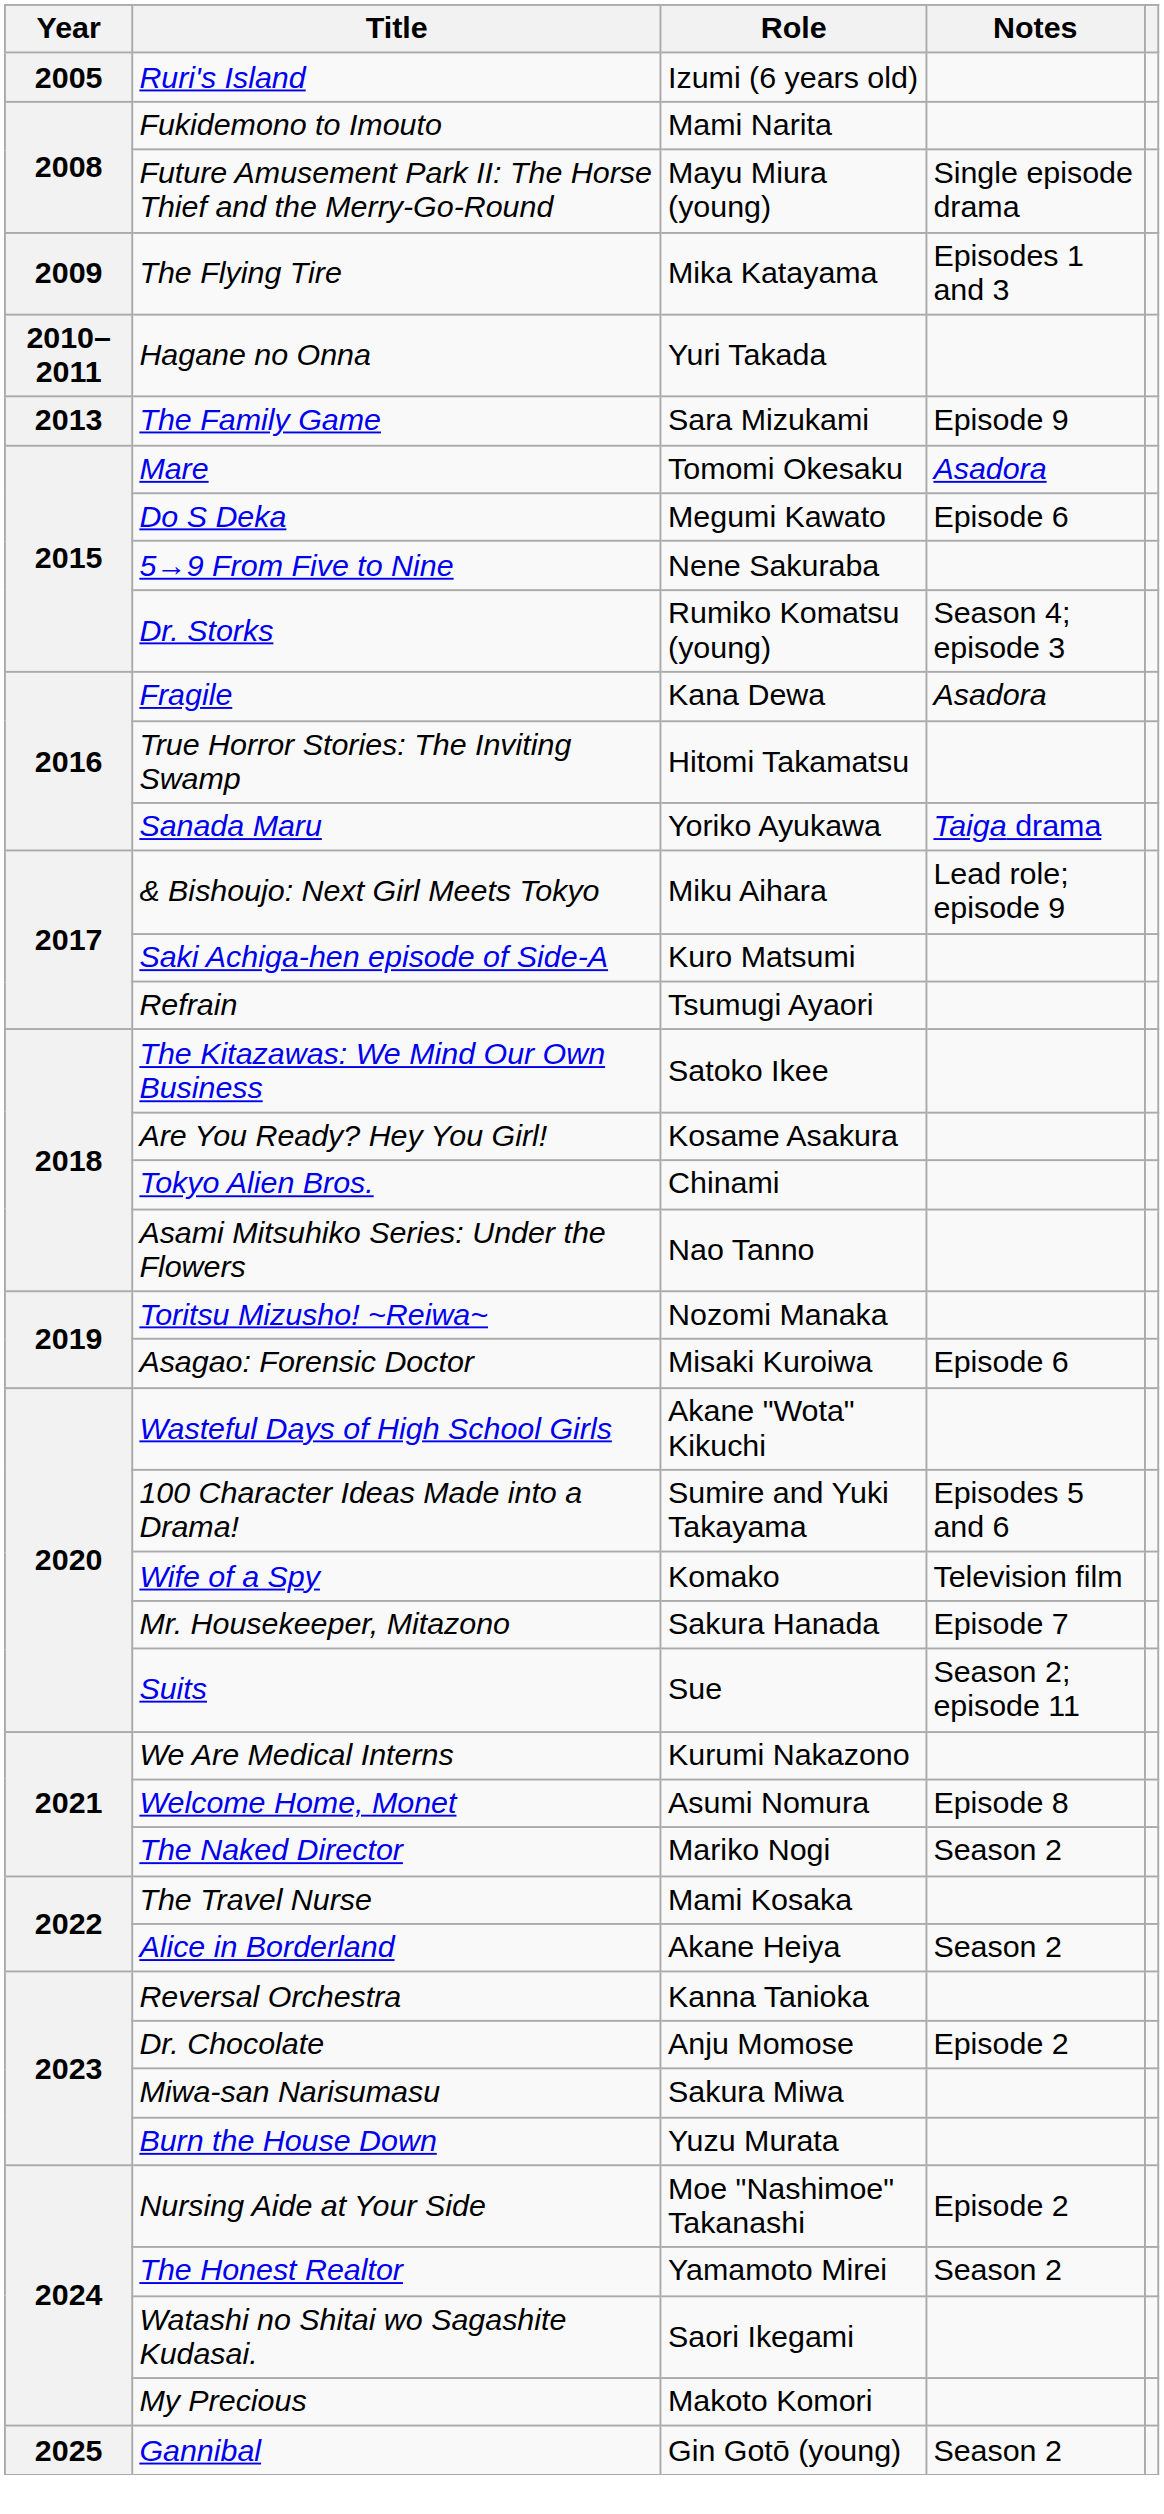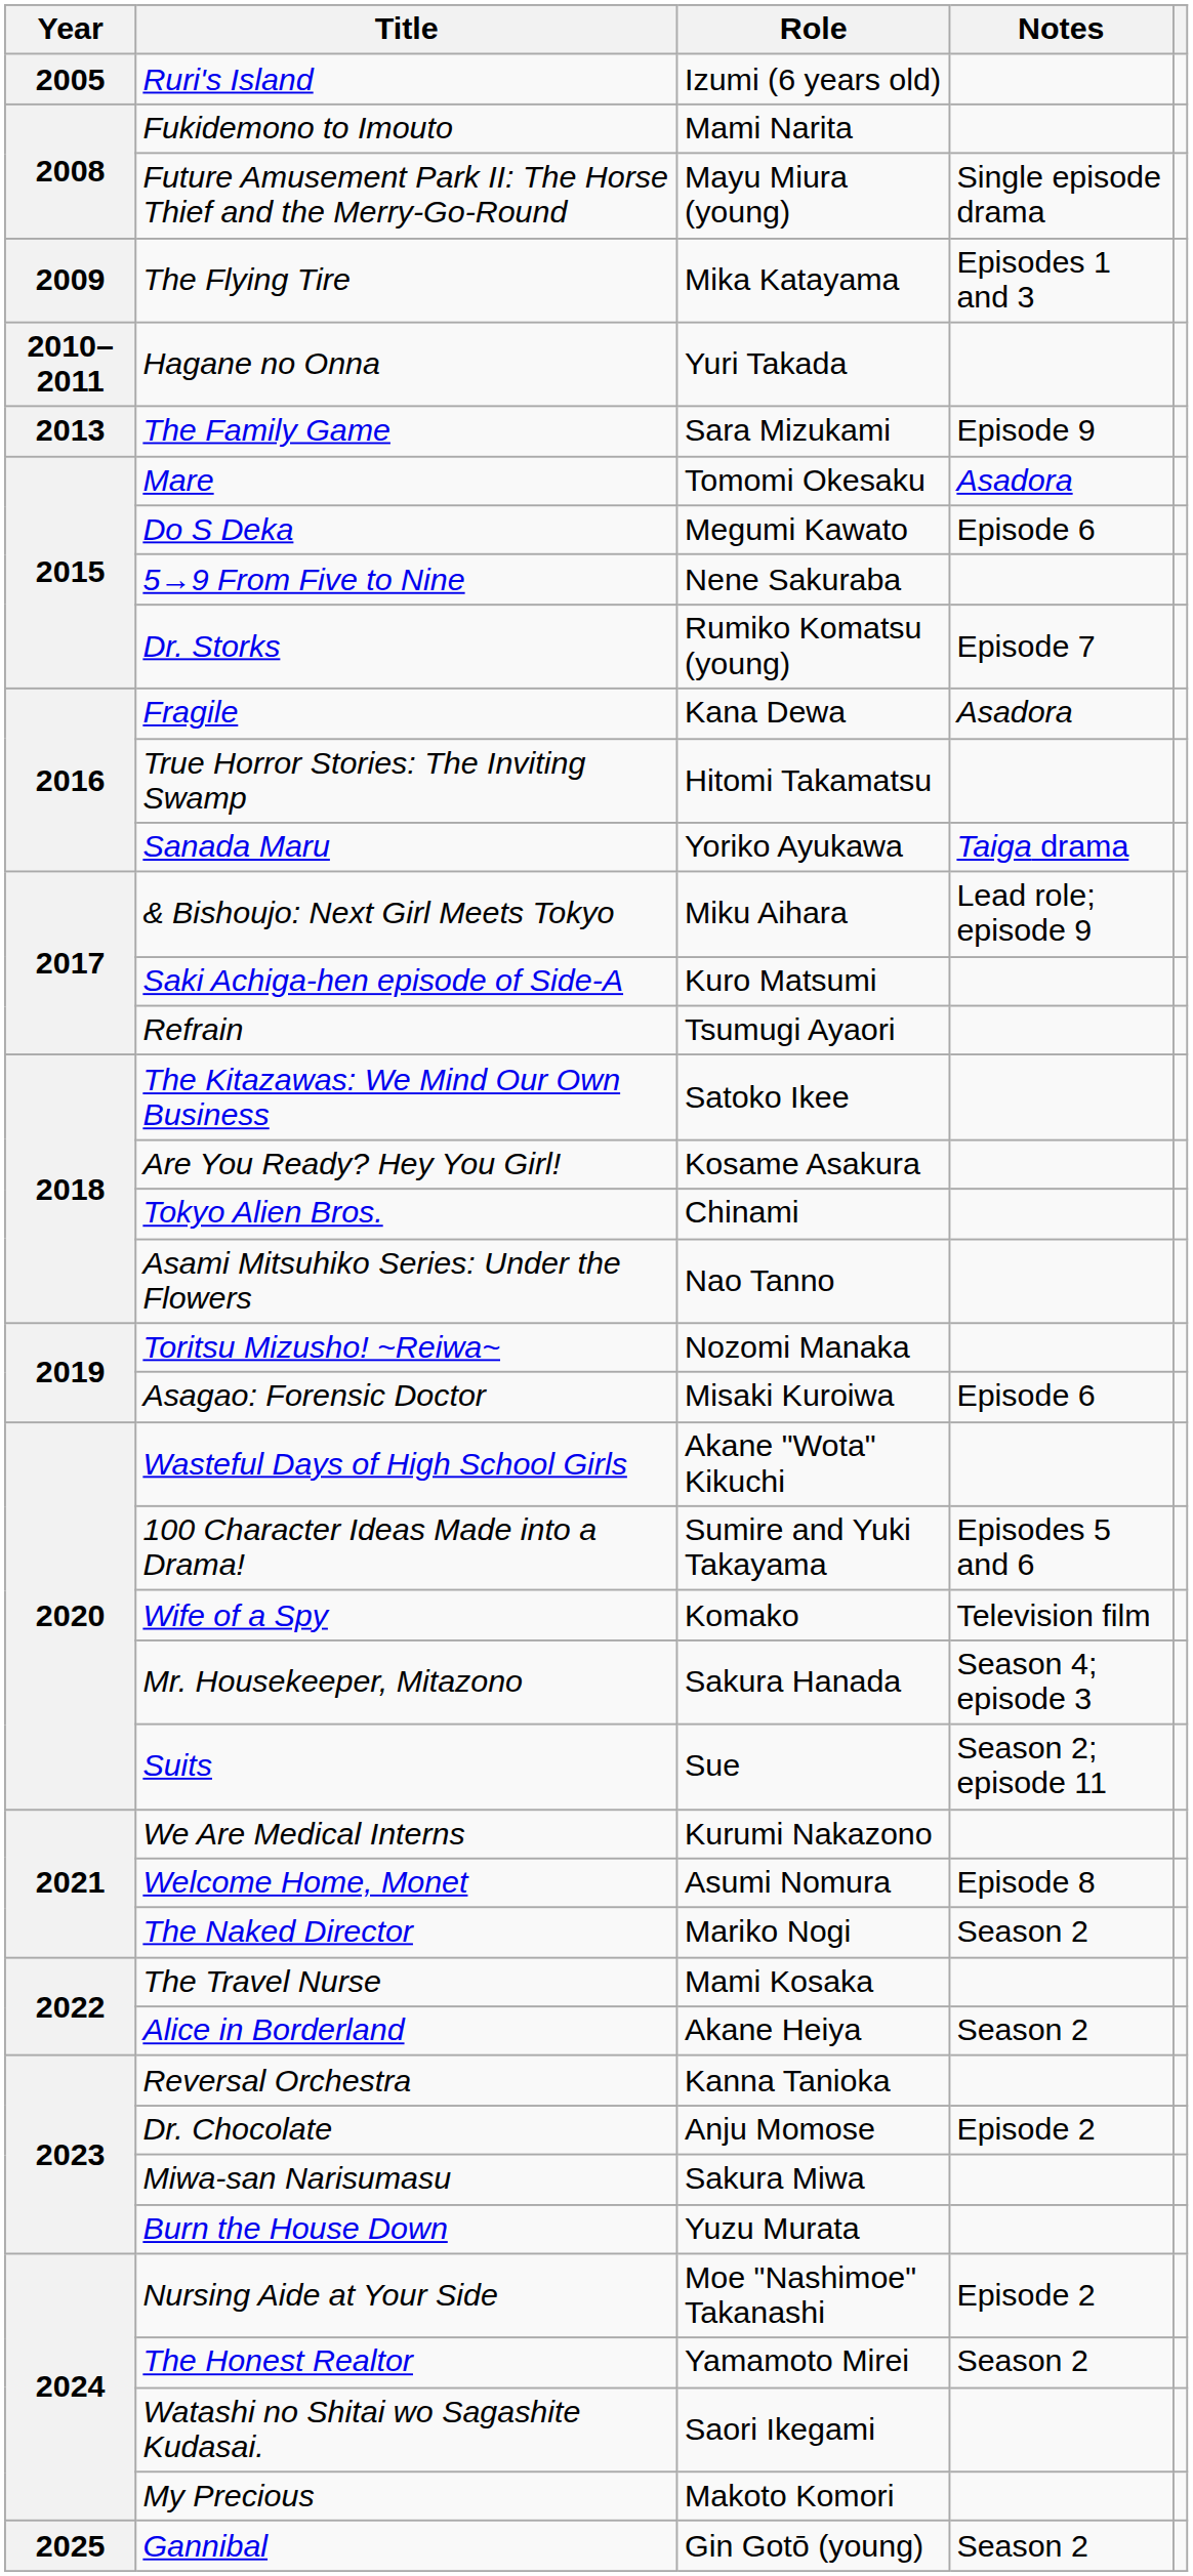Dr. Storks | Notes: Season 4; episode 3 -> Episode 7
Mr. Housekeeper, Mitazono | Notes: Episode 7 -> Season 4; episode 3
